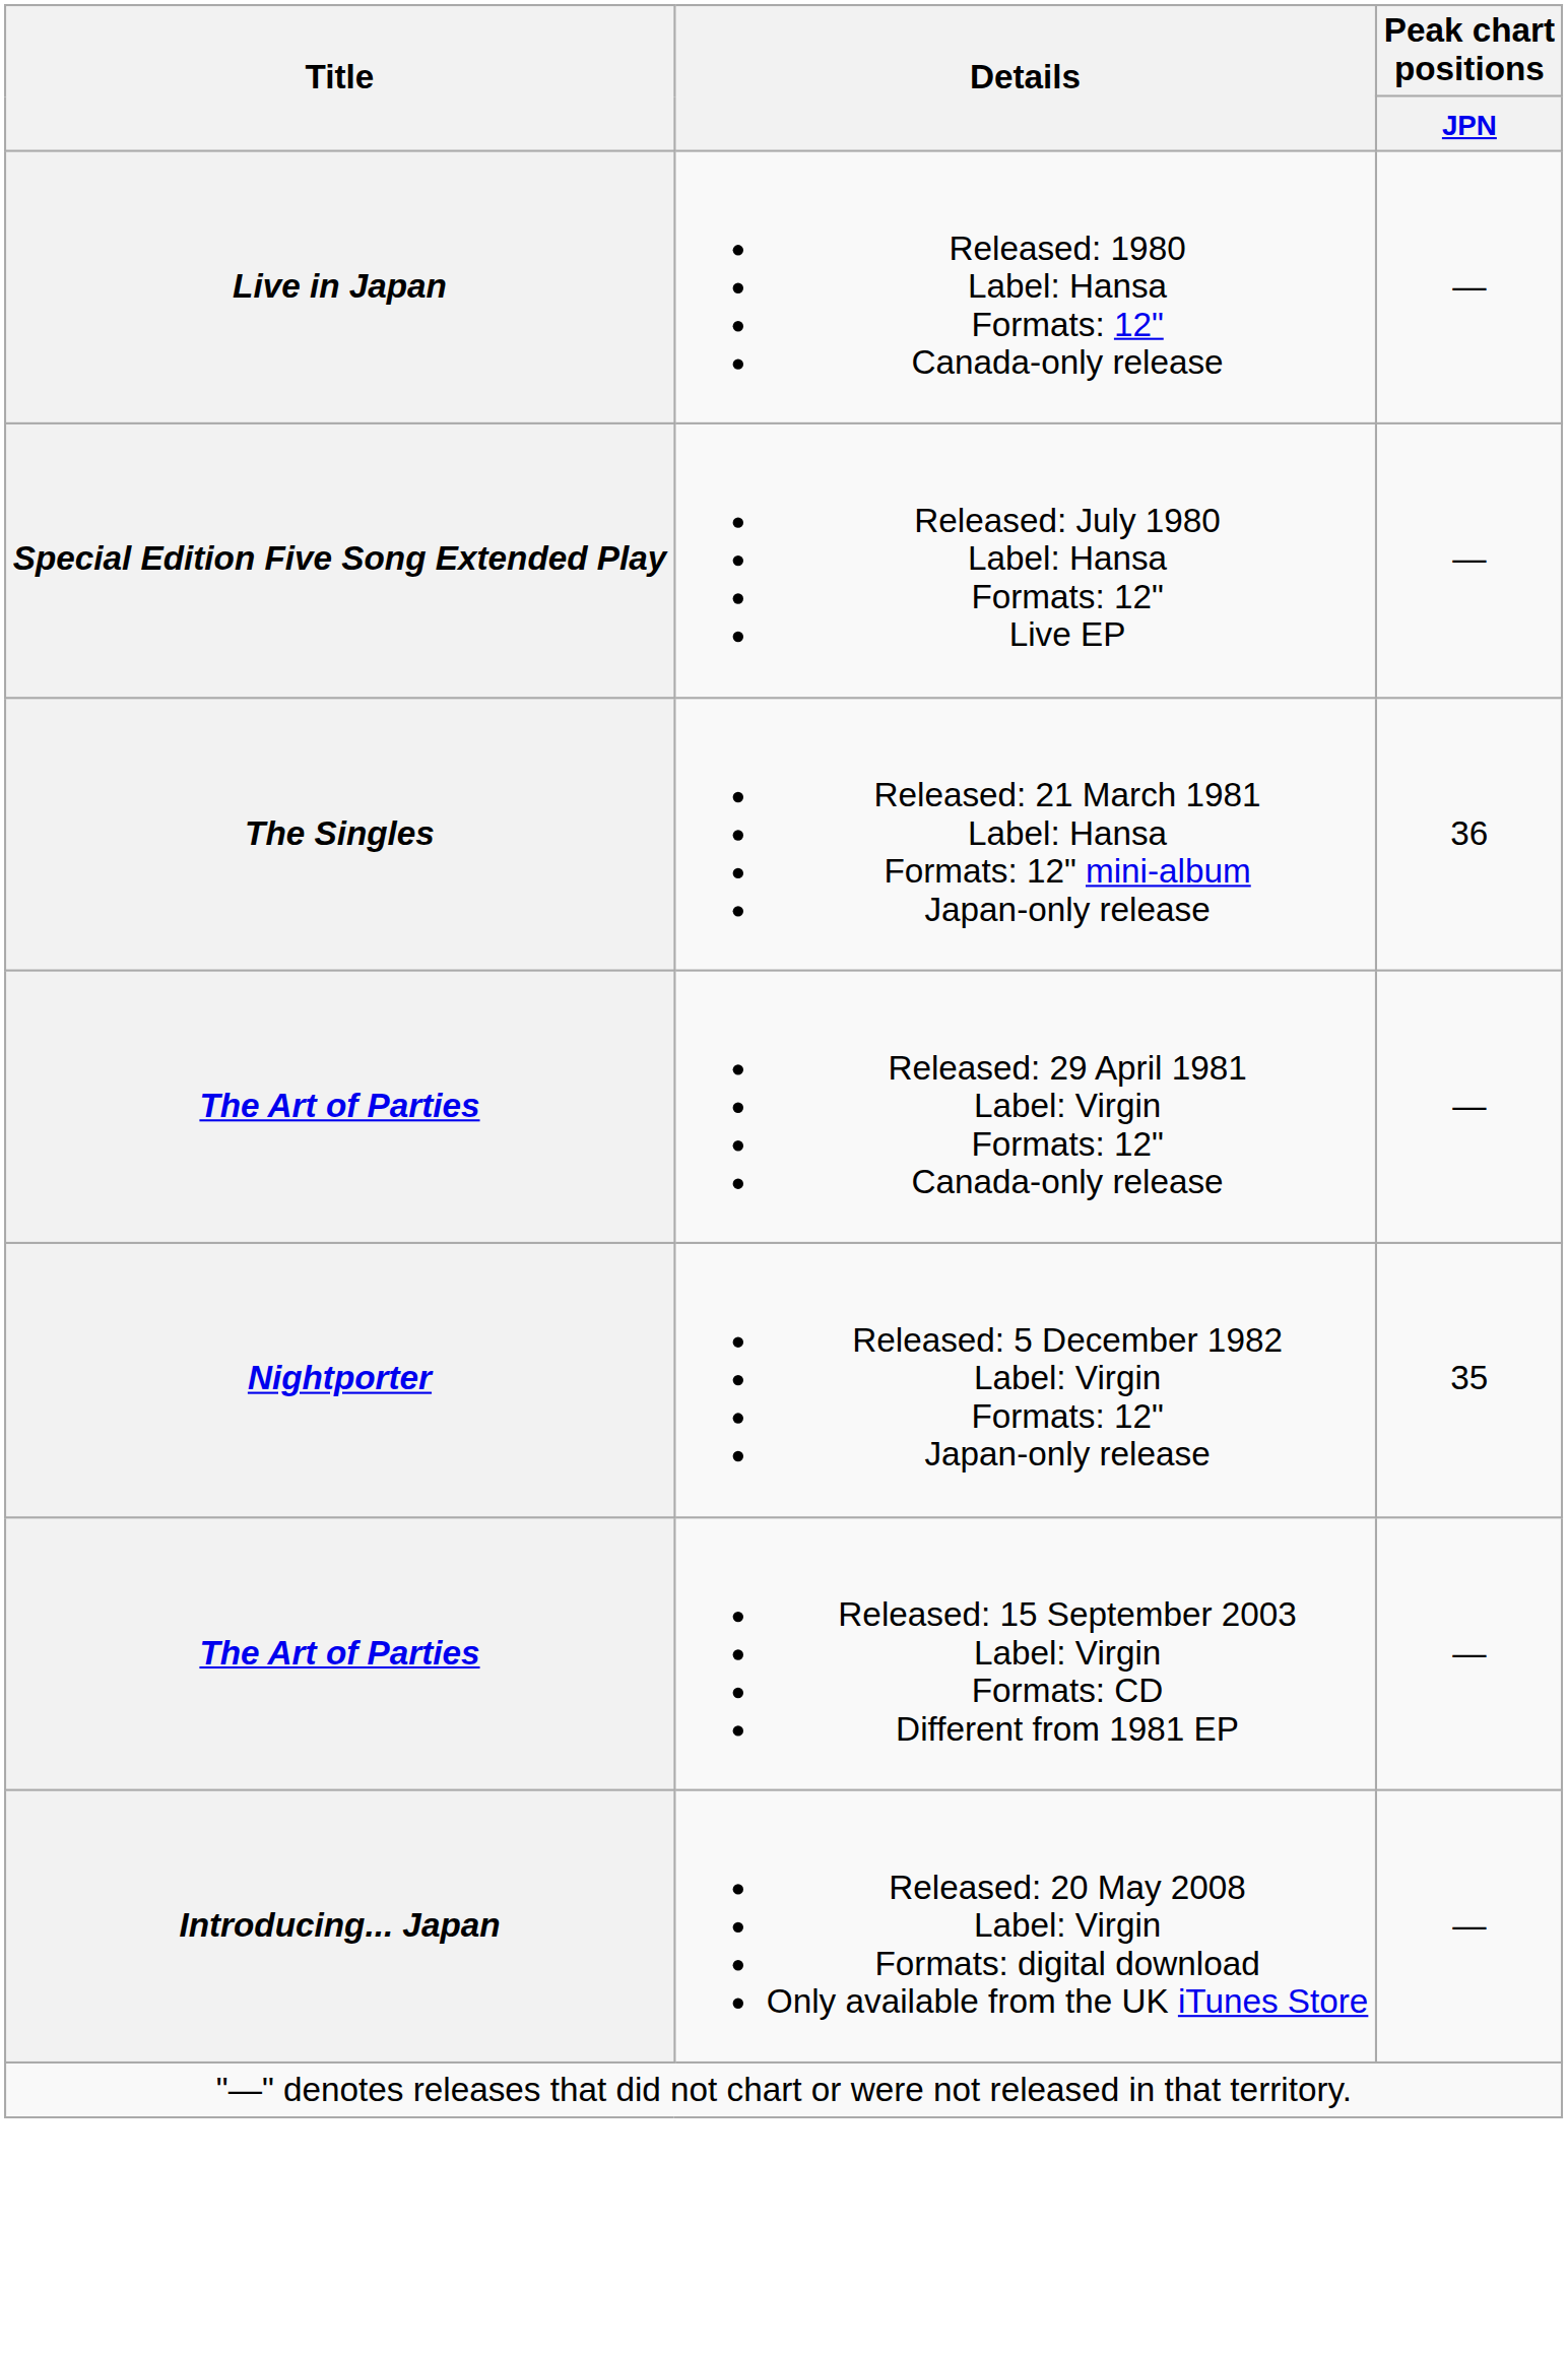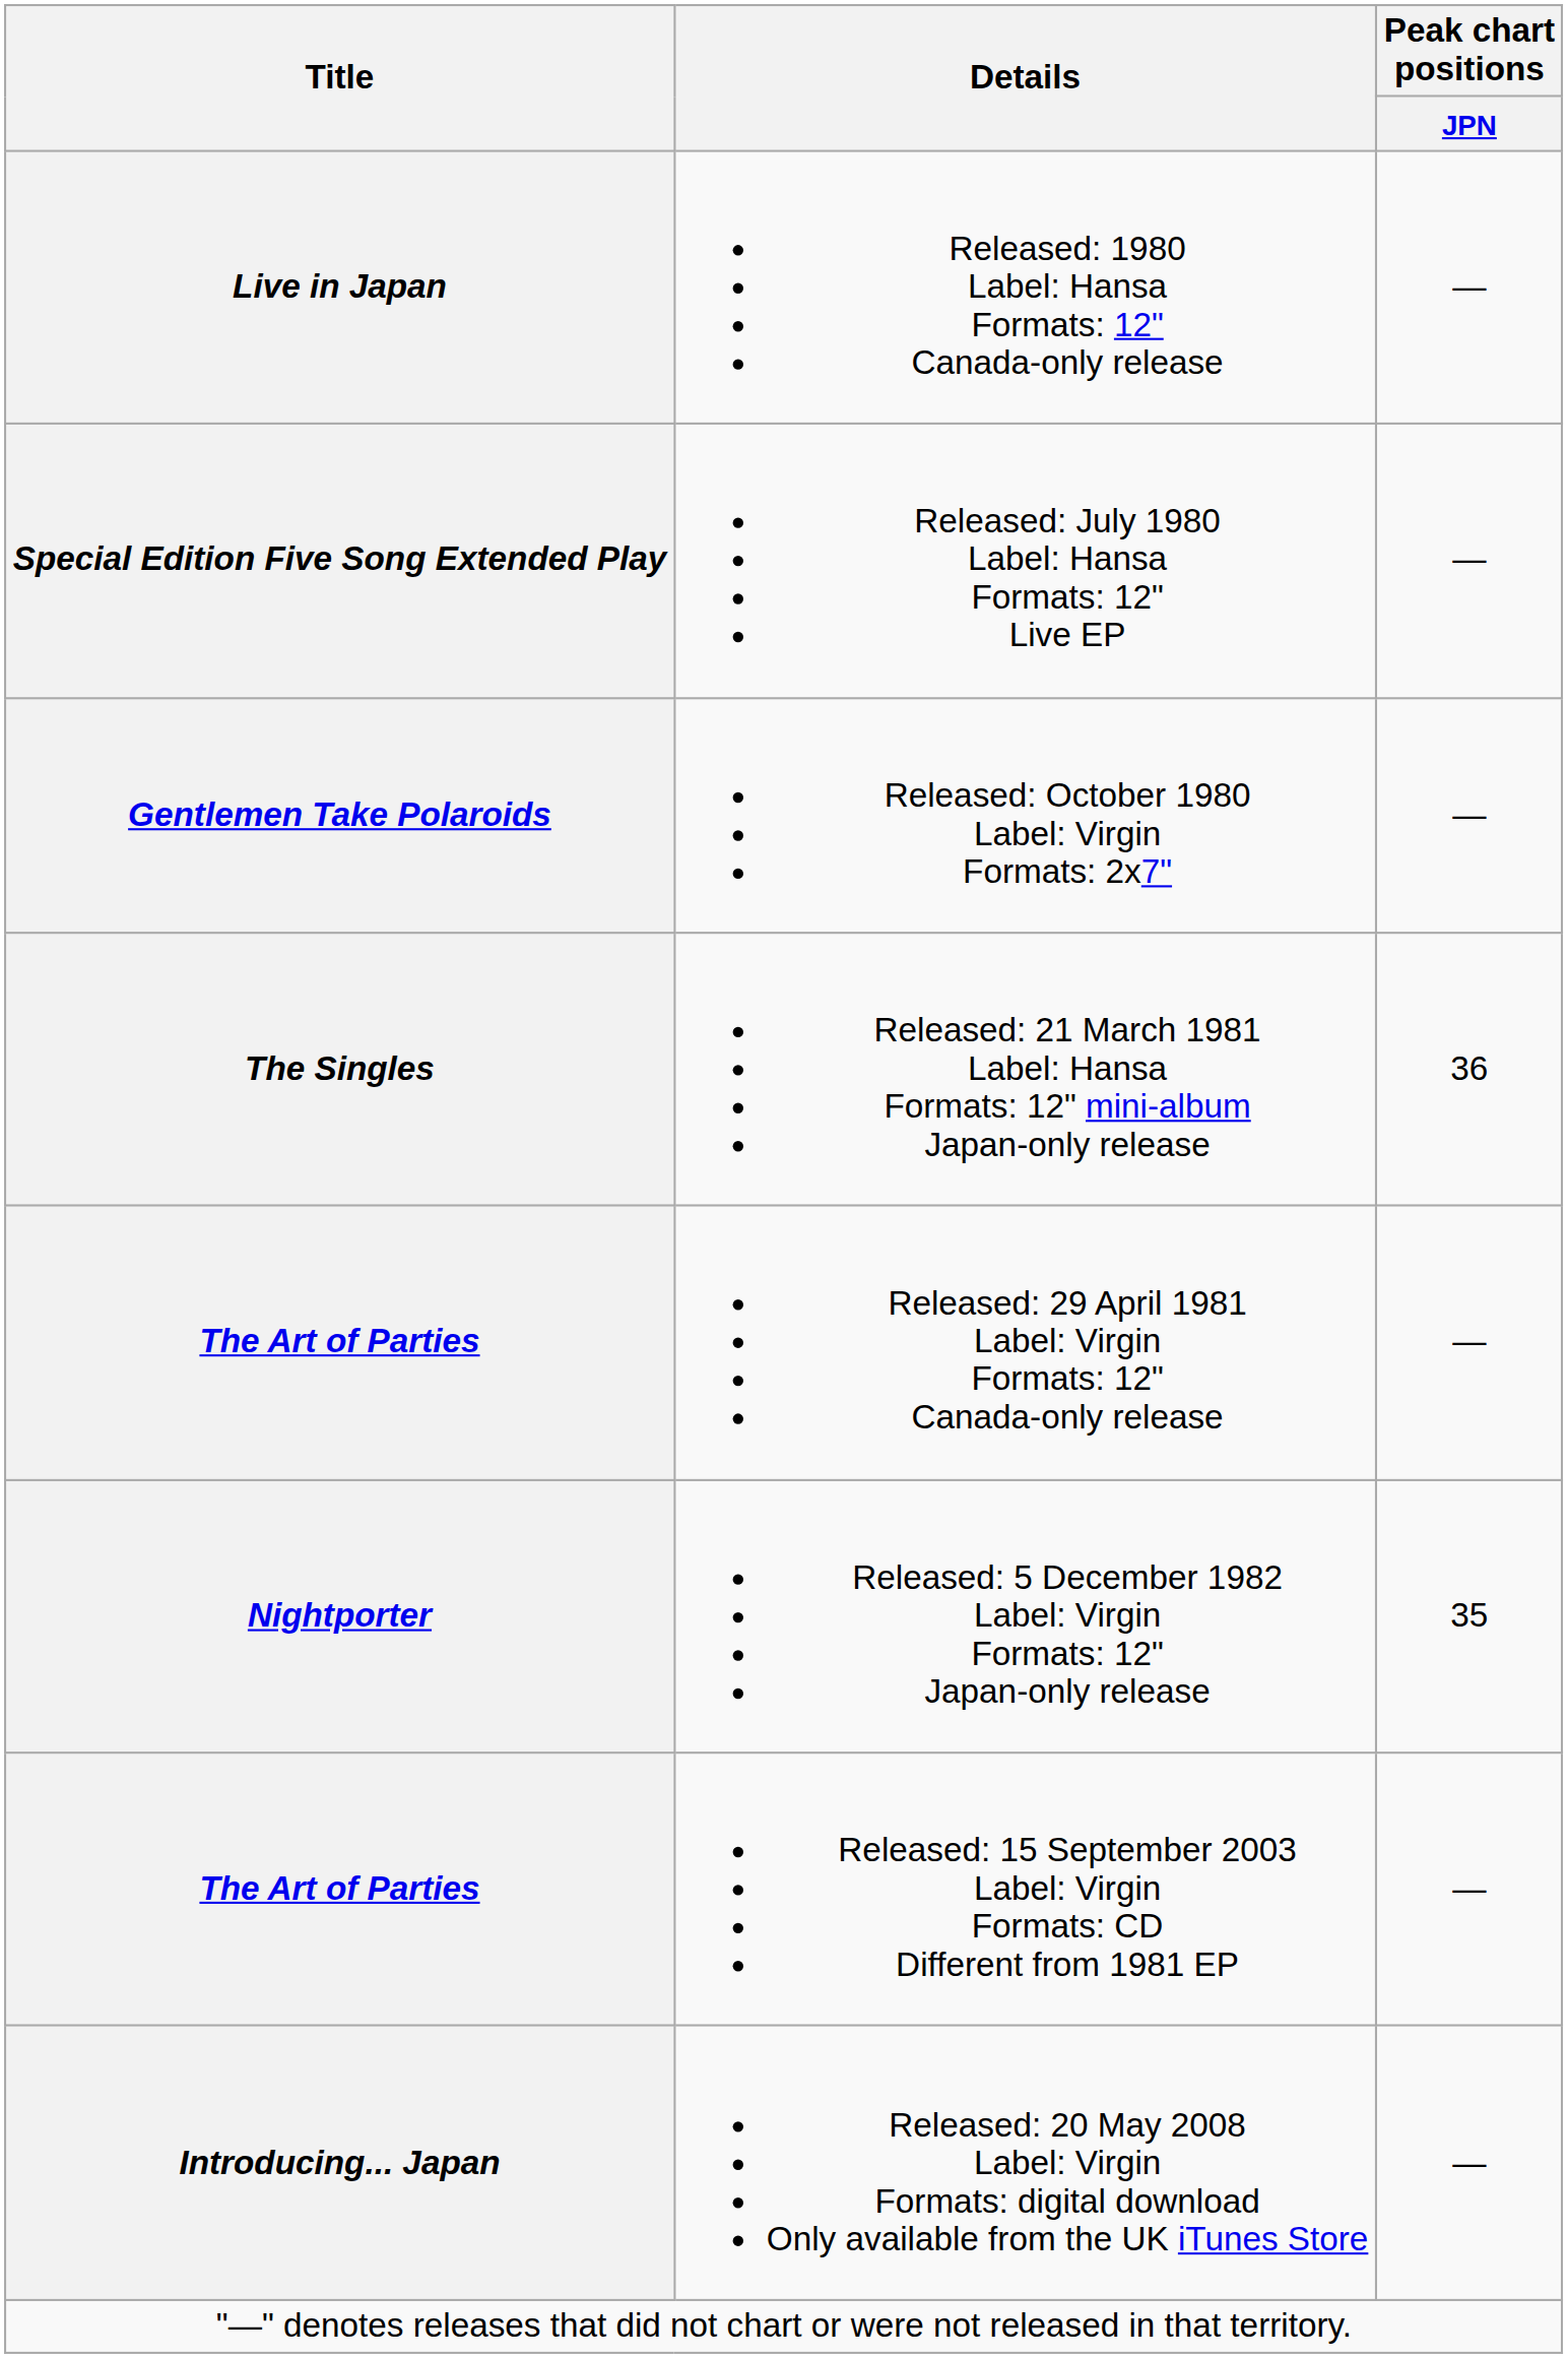+ row: Gentlemen Take Polaroids | Released: October 1980 Label: Virgin Formats: 2x7" | —
